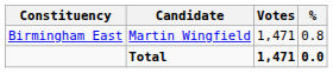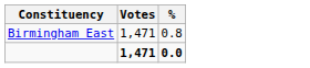- column: Candidate | Martin Wingfield | Total
